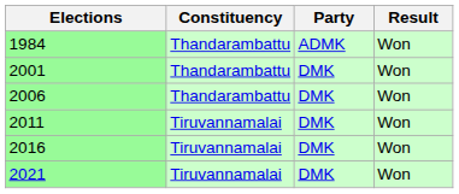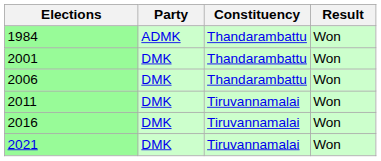columns swapped: Constituency <-> Party
